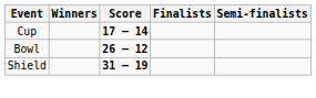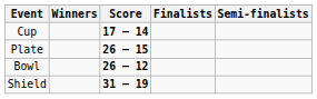+ row: Plate | 26 – 15
